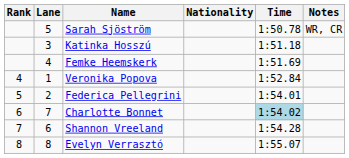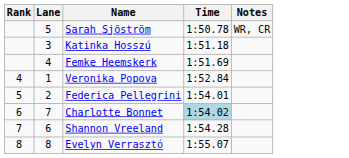- column: Nationality
